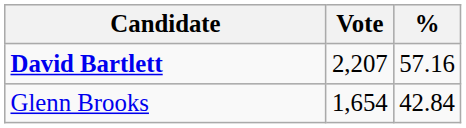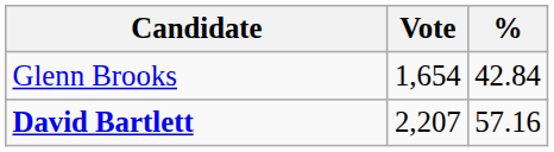rows swapped: David Bartlett <-> Glenn Brooks
